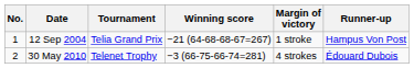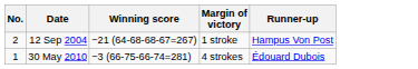- column: Tournament | Telia Grand Prix | Telenet Trophy
12 Sep 2004 | No.: 1 -> 2
30 May 2010 | No.: 2 -> 1
